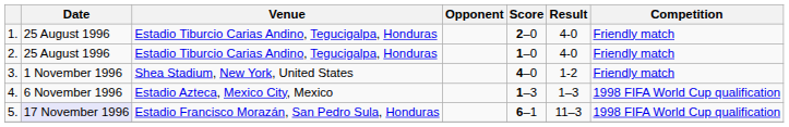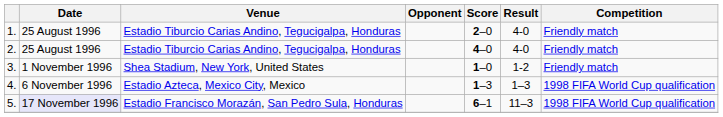2. | Score: 1–0 -> 4–0
3. | Score: 4–0 -> 1–0
